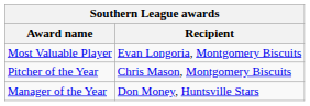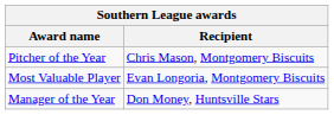rows swapped: Most Valuable Player <-> Pitcher of the Year
